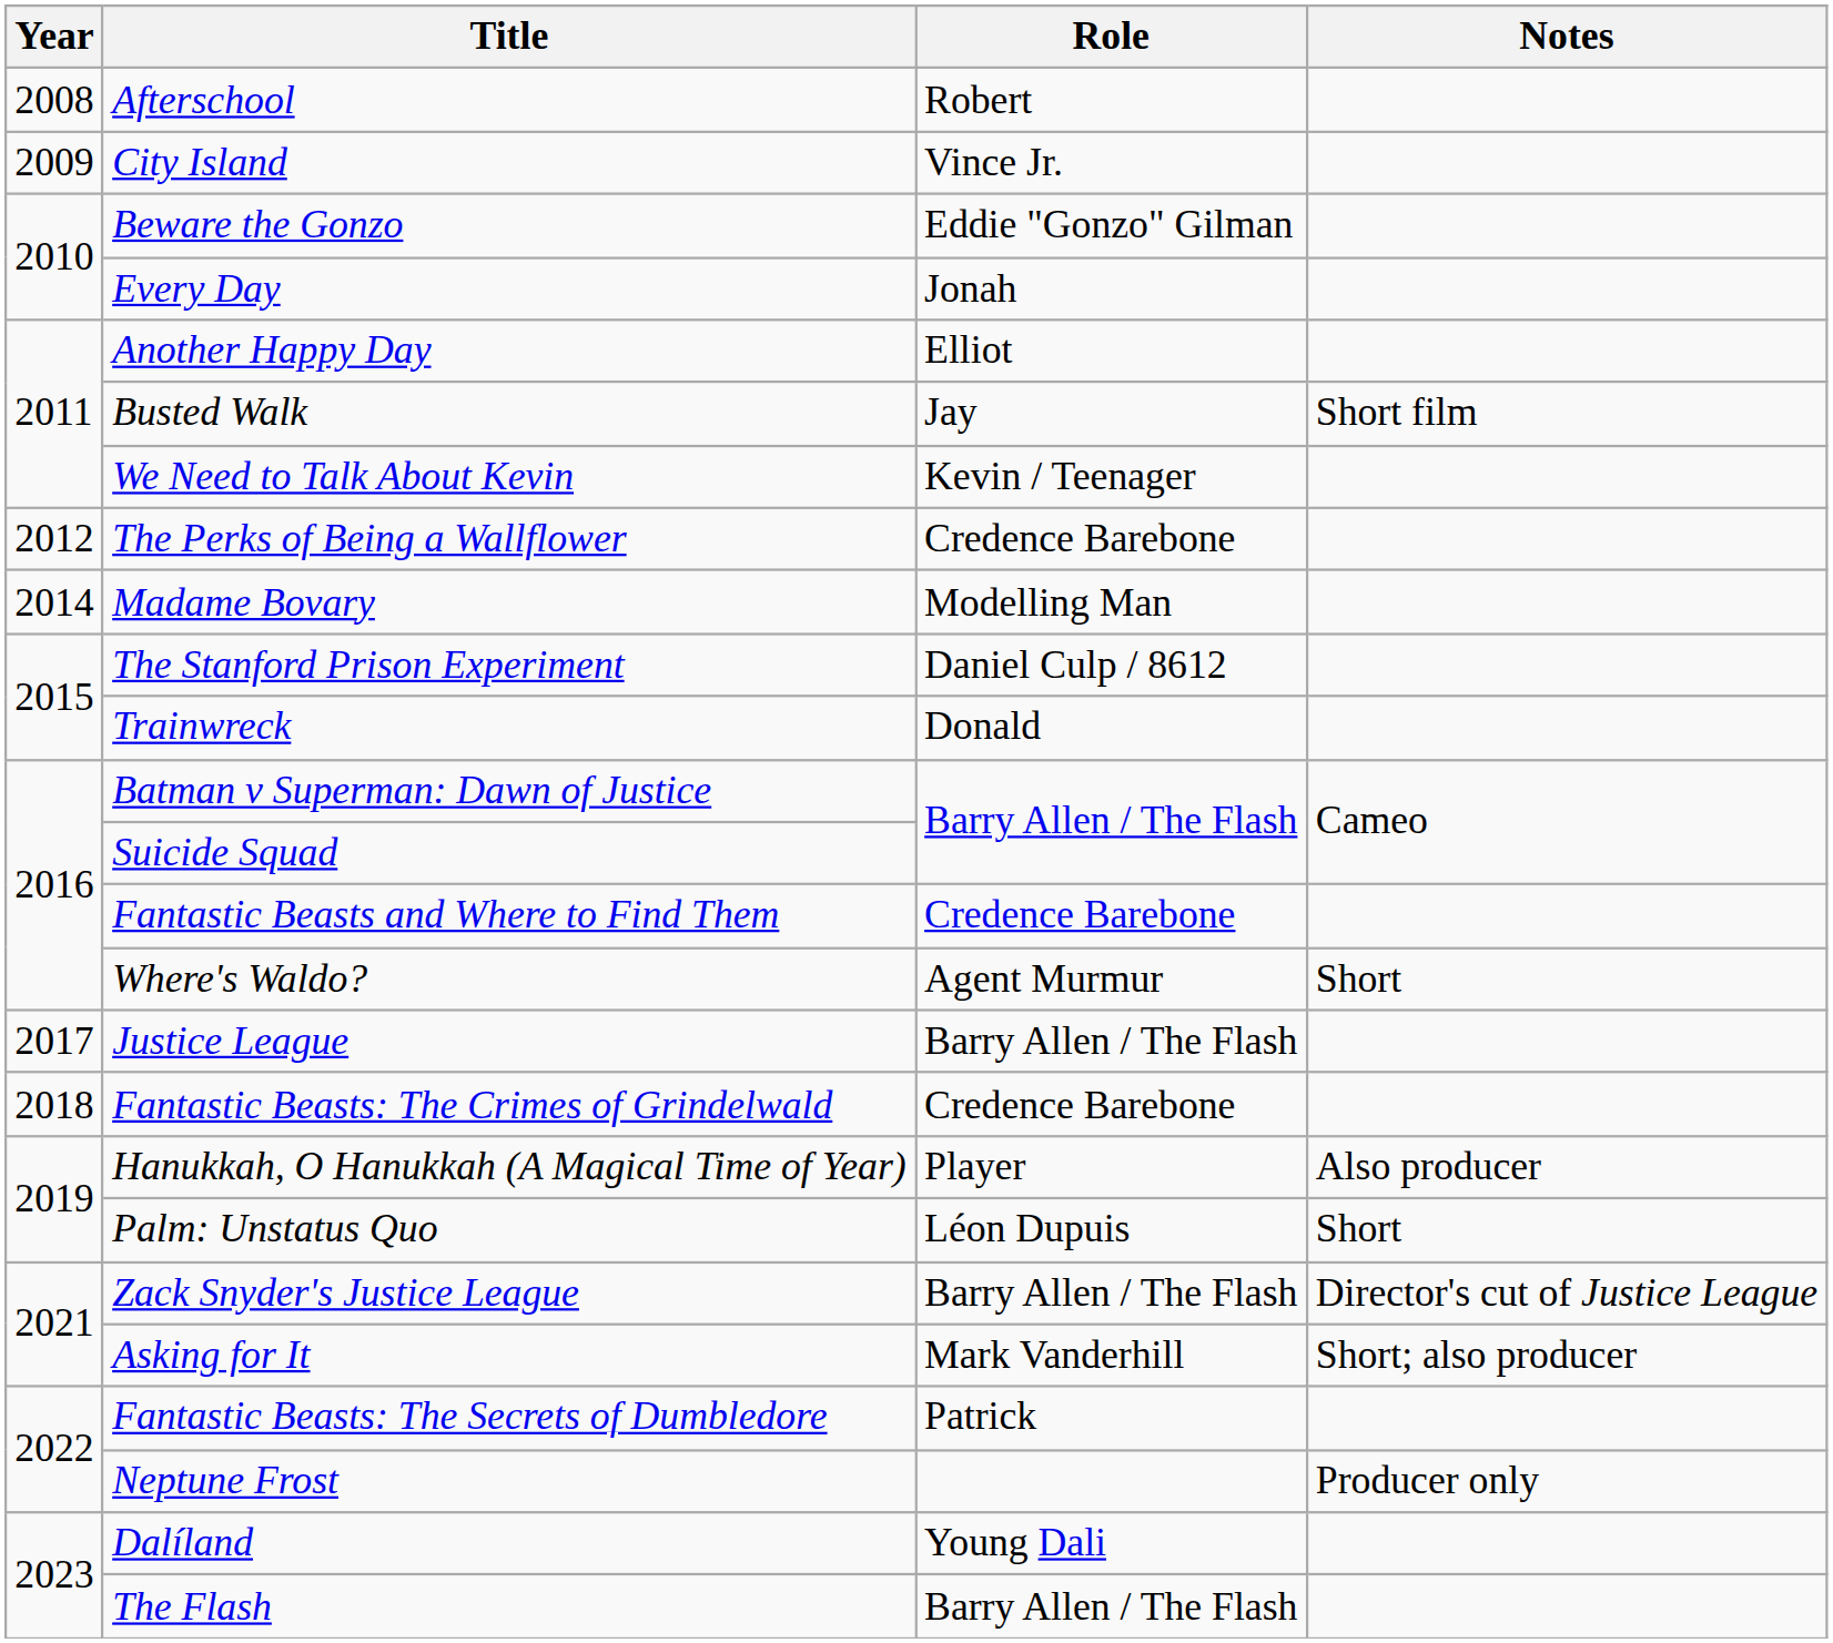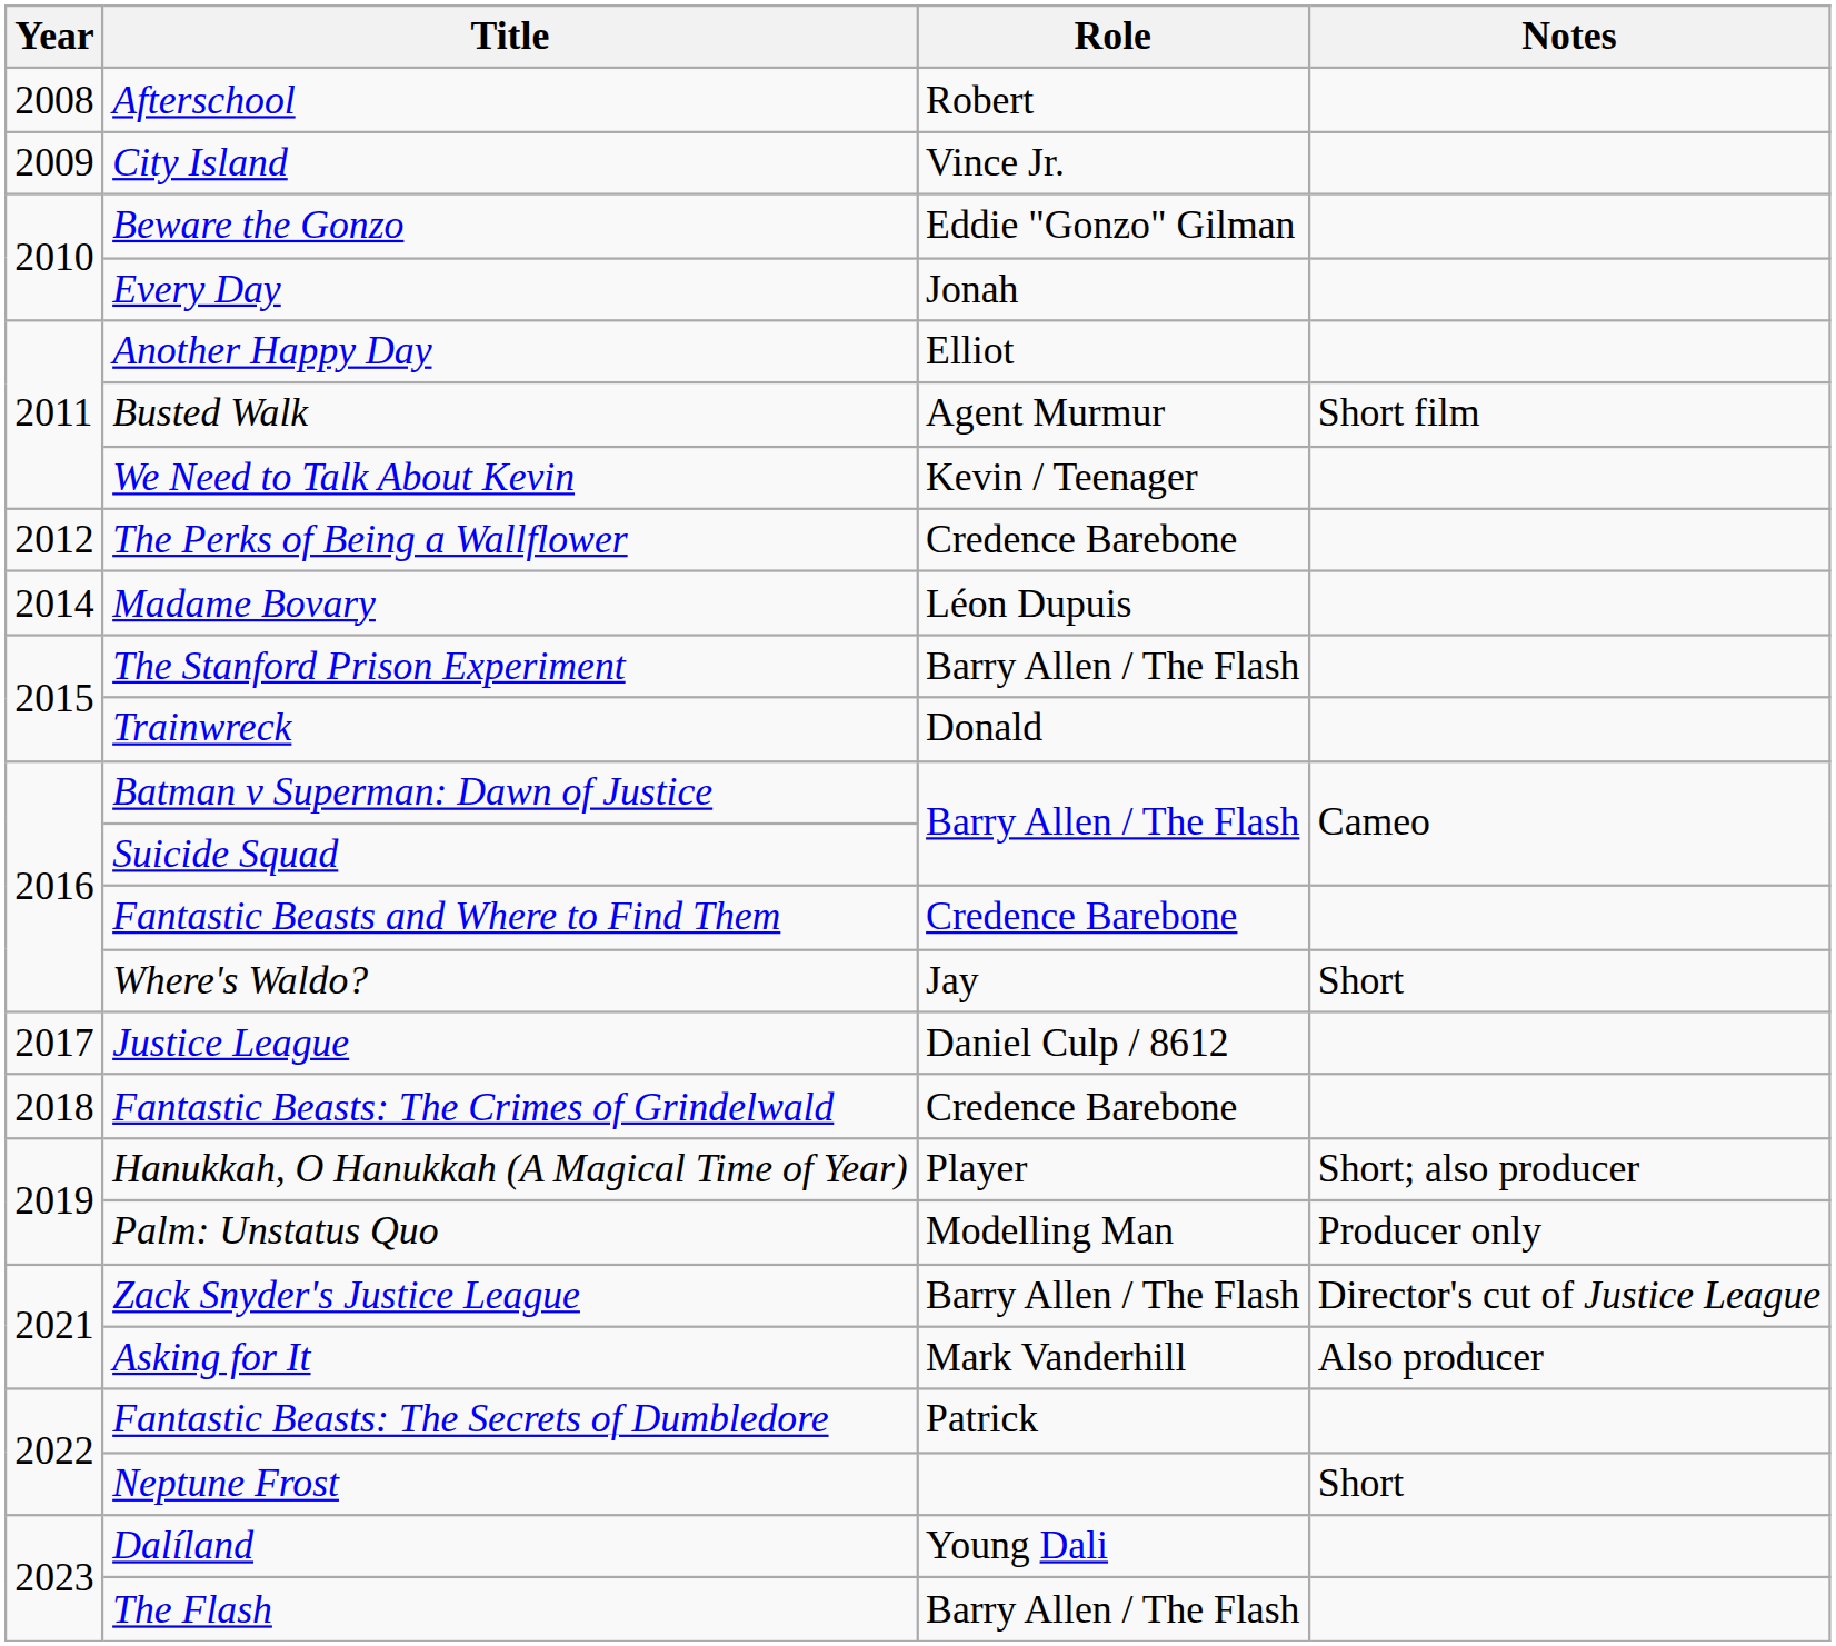Busted Walk | Role: Jay -> Agent Murmur
Madame Bovary | Role: Modelling Man -> Léon Dupuis
The Stanford Prison Experiment | Role: Daniel Culp / 8612 -> Barry Allen / The Flash
Where's Waldo? | Role: Agent Murmur -> Jay
Justice League | Role: Barry Allen / The Flash -> Daniel Culp / 8612
Hanukkah, O Hanukkah (A Magical Time of Year) | Notes: Also producer -> Short; also producer
Palm: Unstatus Quo | Role: Léon Dupuis -> Modelling Man
Palm: Unstatus Quo | Notes: Short -> Producer only
Asking for It | Notes: Short; also producer -> Also producer
Neptune Frost | Notes: Producer only -> Short
